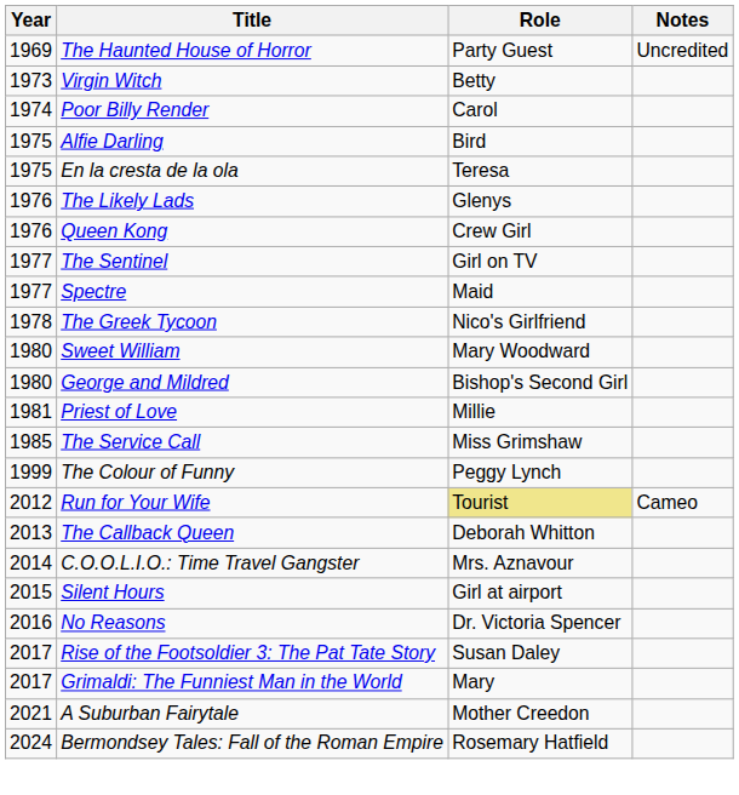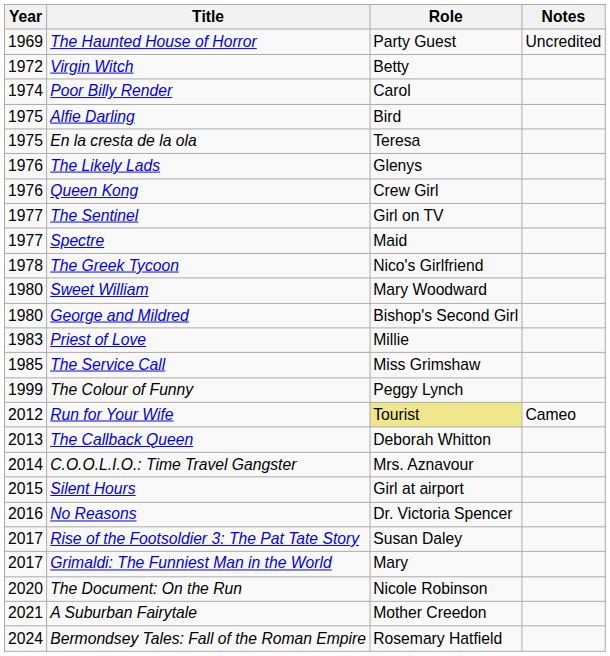Virgin Witch | Year: 1973 -> 1972
Priest of Love | Year: 1981 -> 1983
+ row: 2020 | The Document: On the Run | Nicole Robinson
